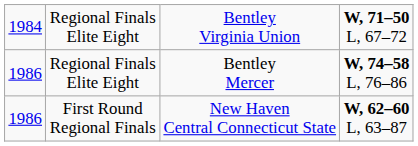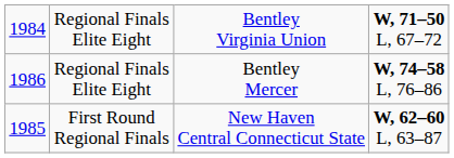First Round Regional Finals | column 1: 1986 -> 1985
